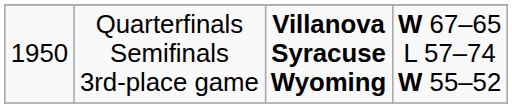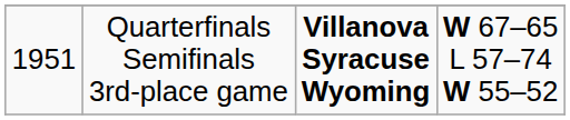Quarterfinals Semifinals 3rd-place game | column 1: 1950 -> 1951
